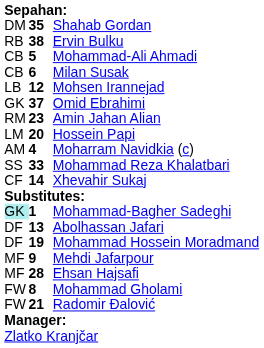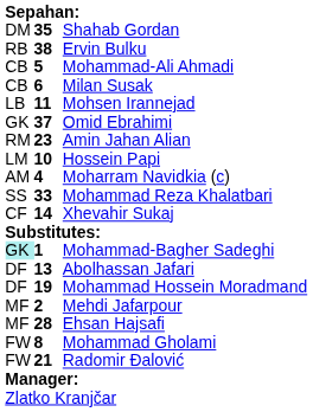Mohsen Irannejad | column 2: 12 -> 11
Hossein Papi | column 2: 20 -> 10
Mehdi Jafarpour | column 2: 9 -> 2
